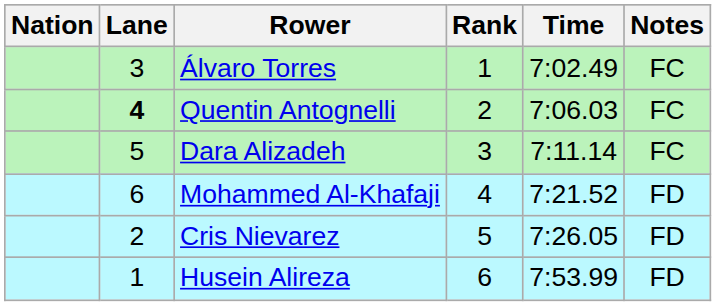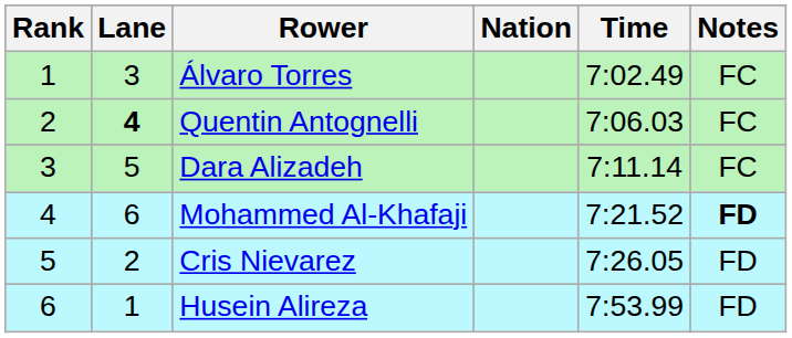columns swapped: Rank <-> Nation
Mohammed Al-Khafaji | Notes: normal -> bold
